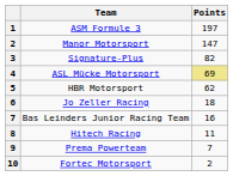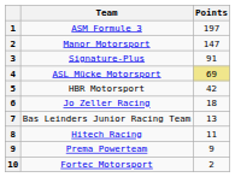Signature-Plus | Points: 82 -> 91
HBR Motorsport | Points: 62 -> 42
Bas Leinders Junior Racing Team | Points: 16 -> 13
Prema Powerteam | Points: 7 -> 9
